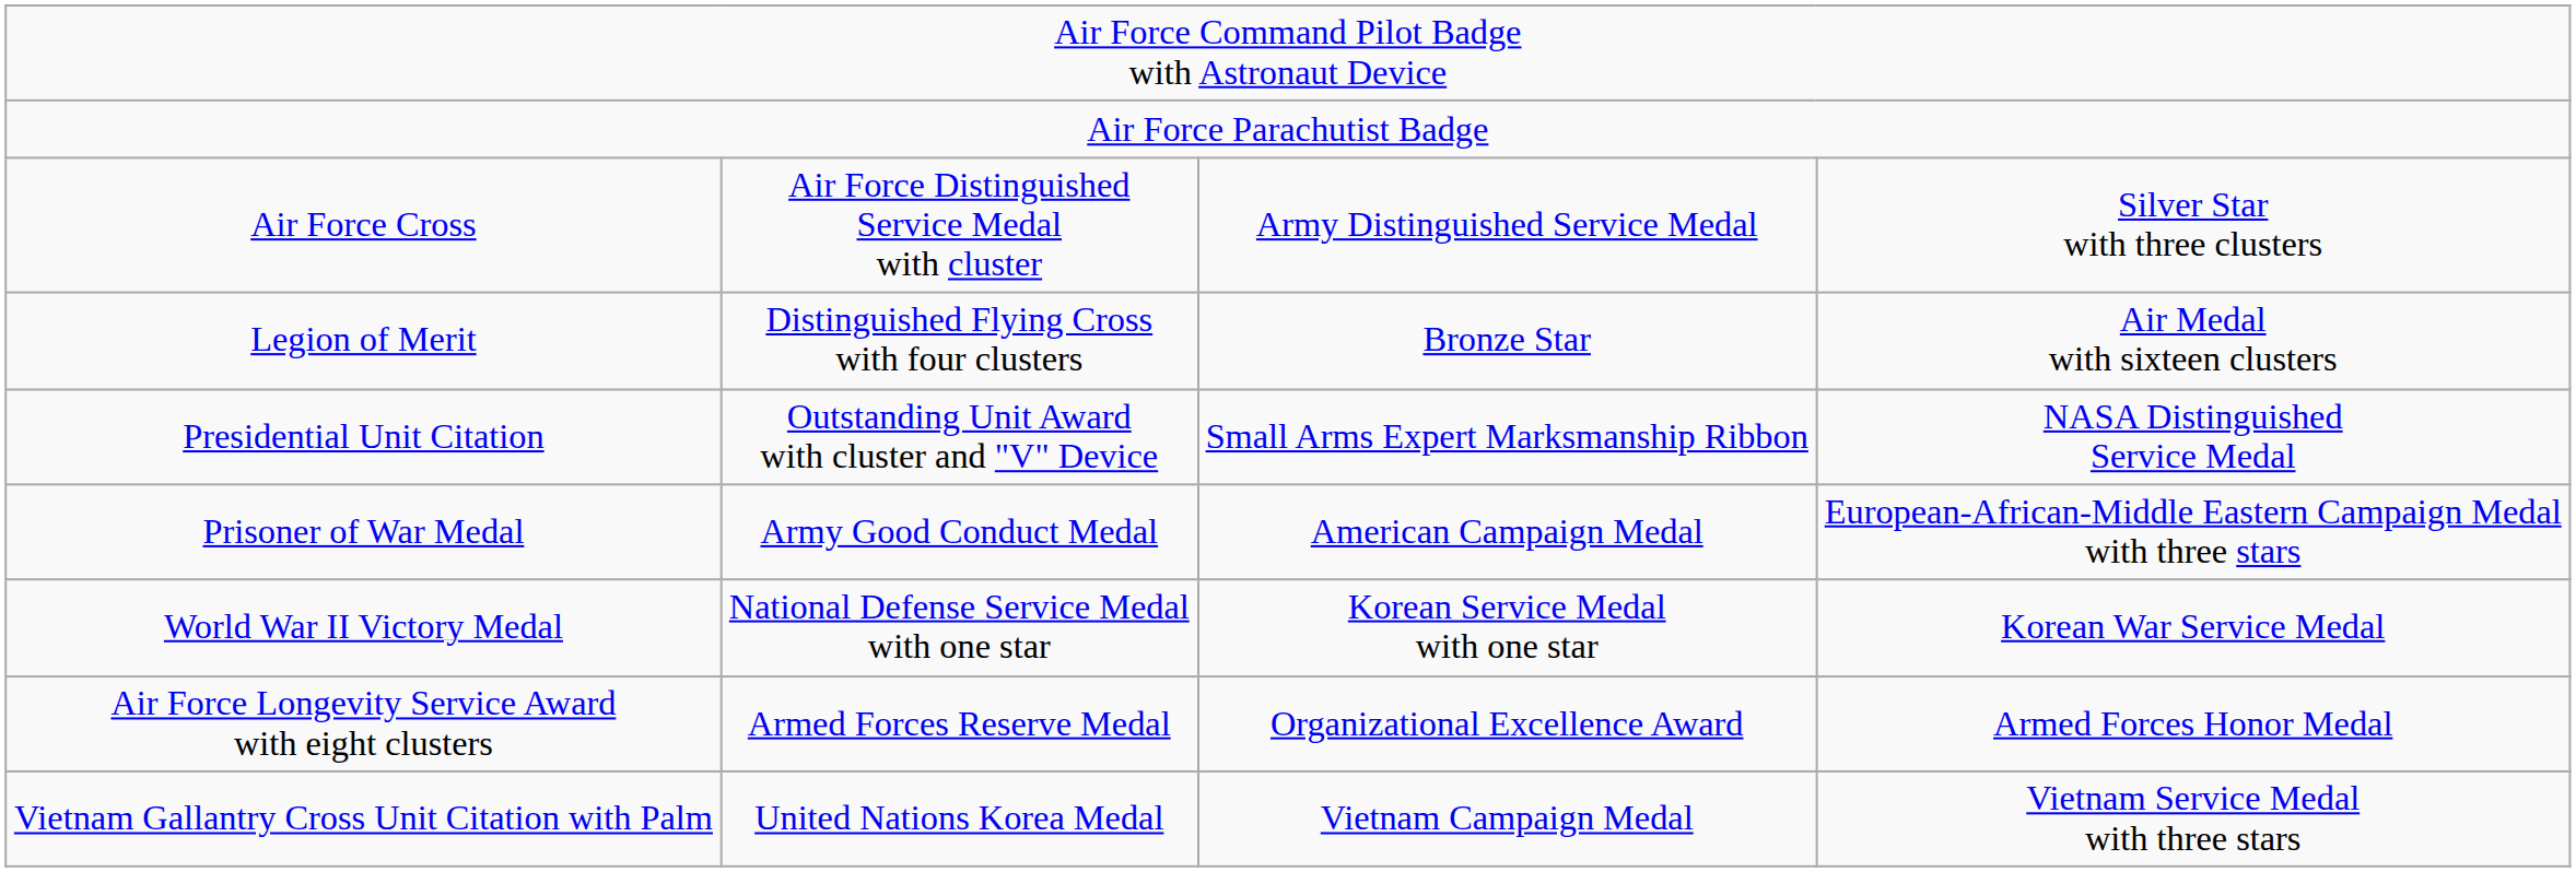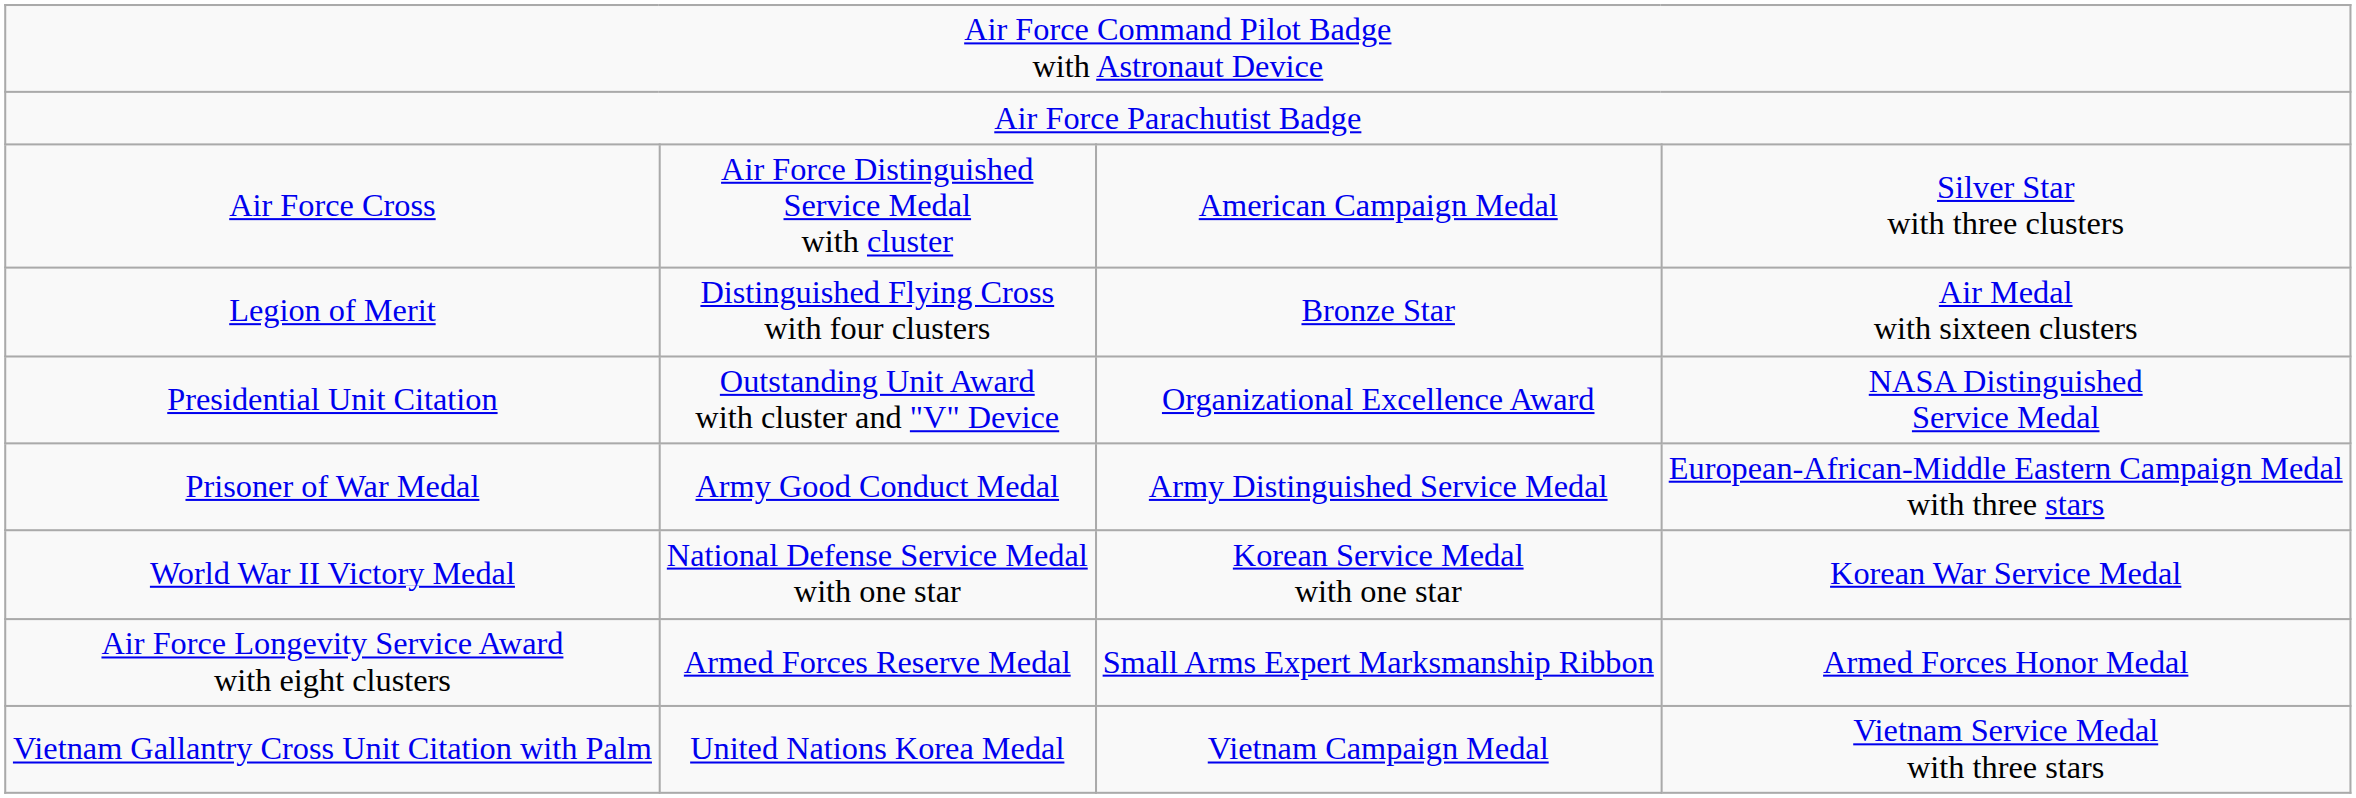Air Force Cross | column 3: Army Distinguished Service Medal -> American Campaign Medal
Presidential Unit Citation | column 3: Small Arms Expert Marksmanship Ribbon -> Organizational Excellence Award
Prisoner of War Medal | column 3: American Campaign Medal -> Army Distinguished Service Medal
Air Force Longevity Service Award with eight clusters | column 3: Organizational Excellence Award -> Small Arms Expert Marksmanship Ribbon
